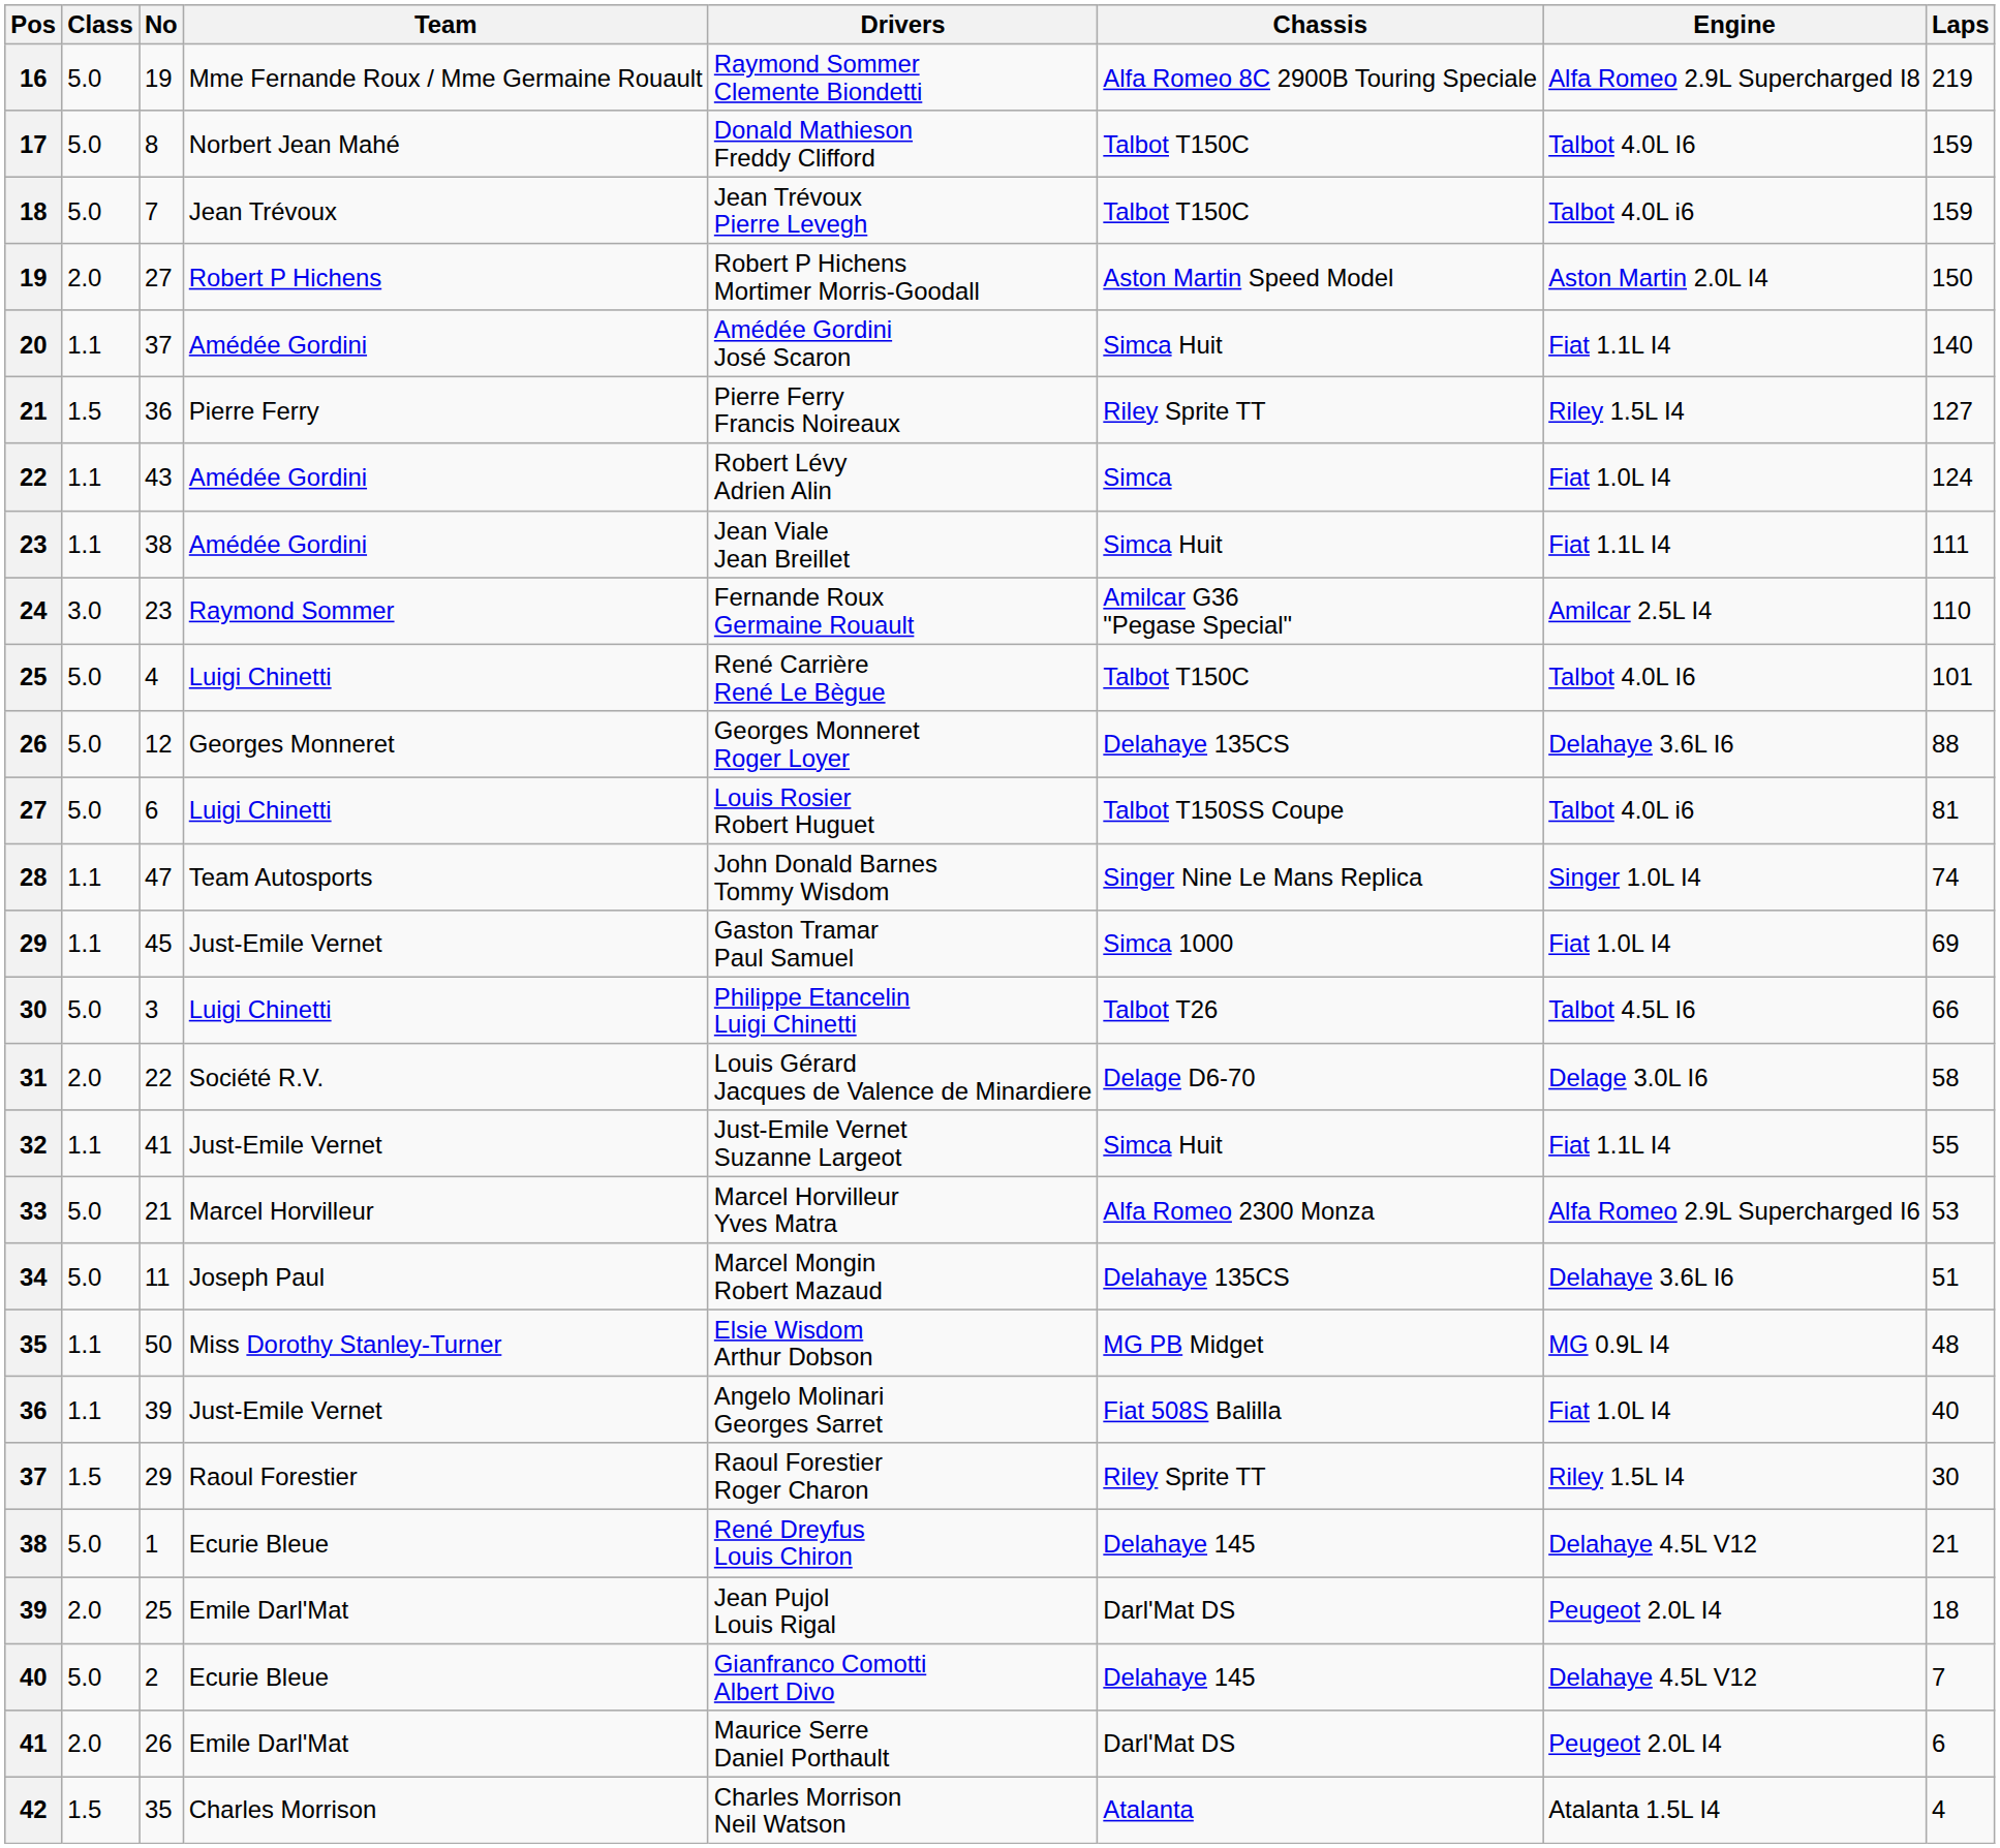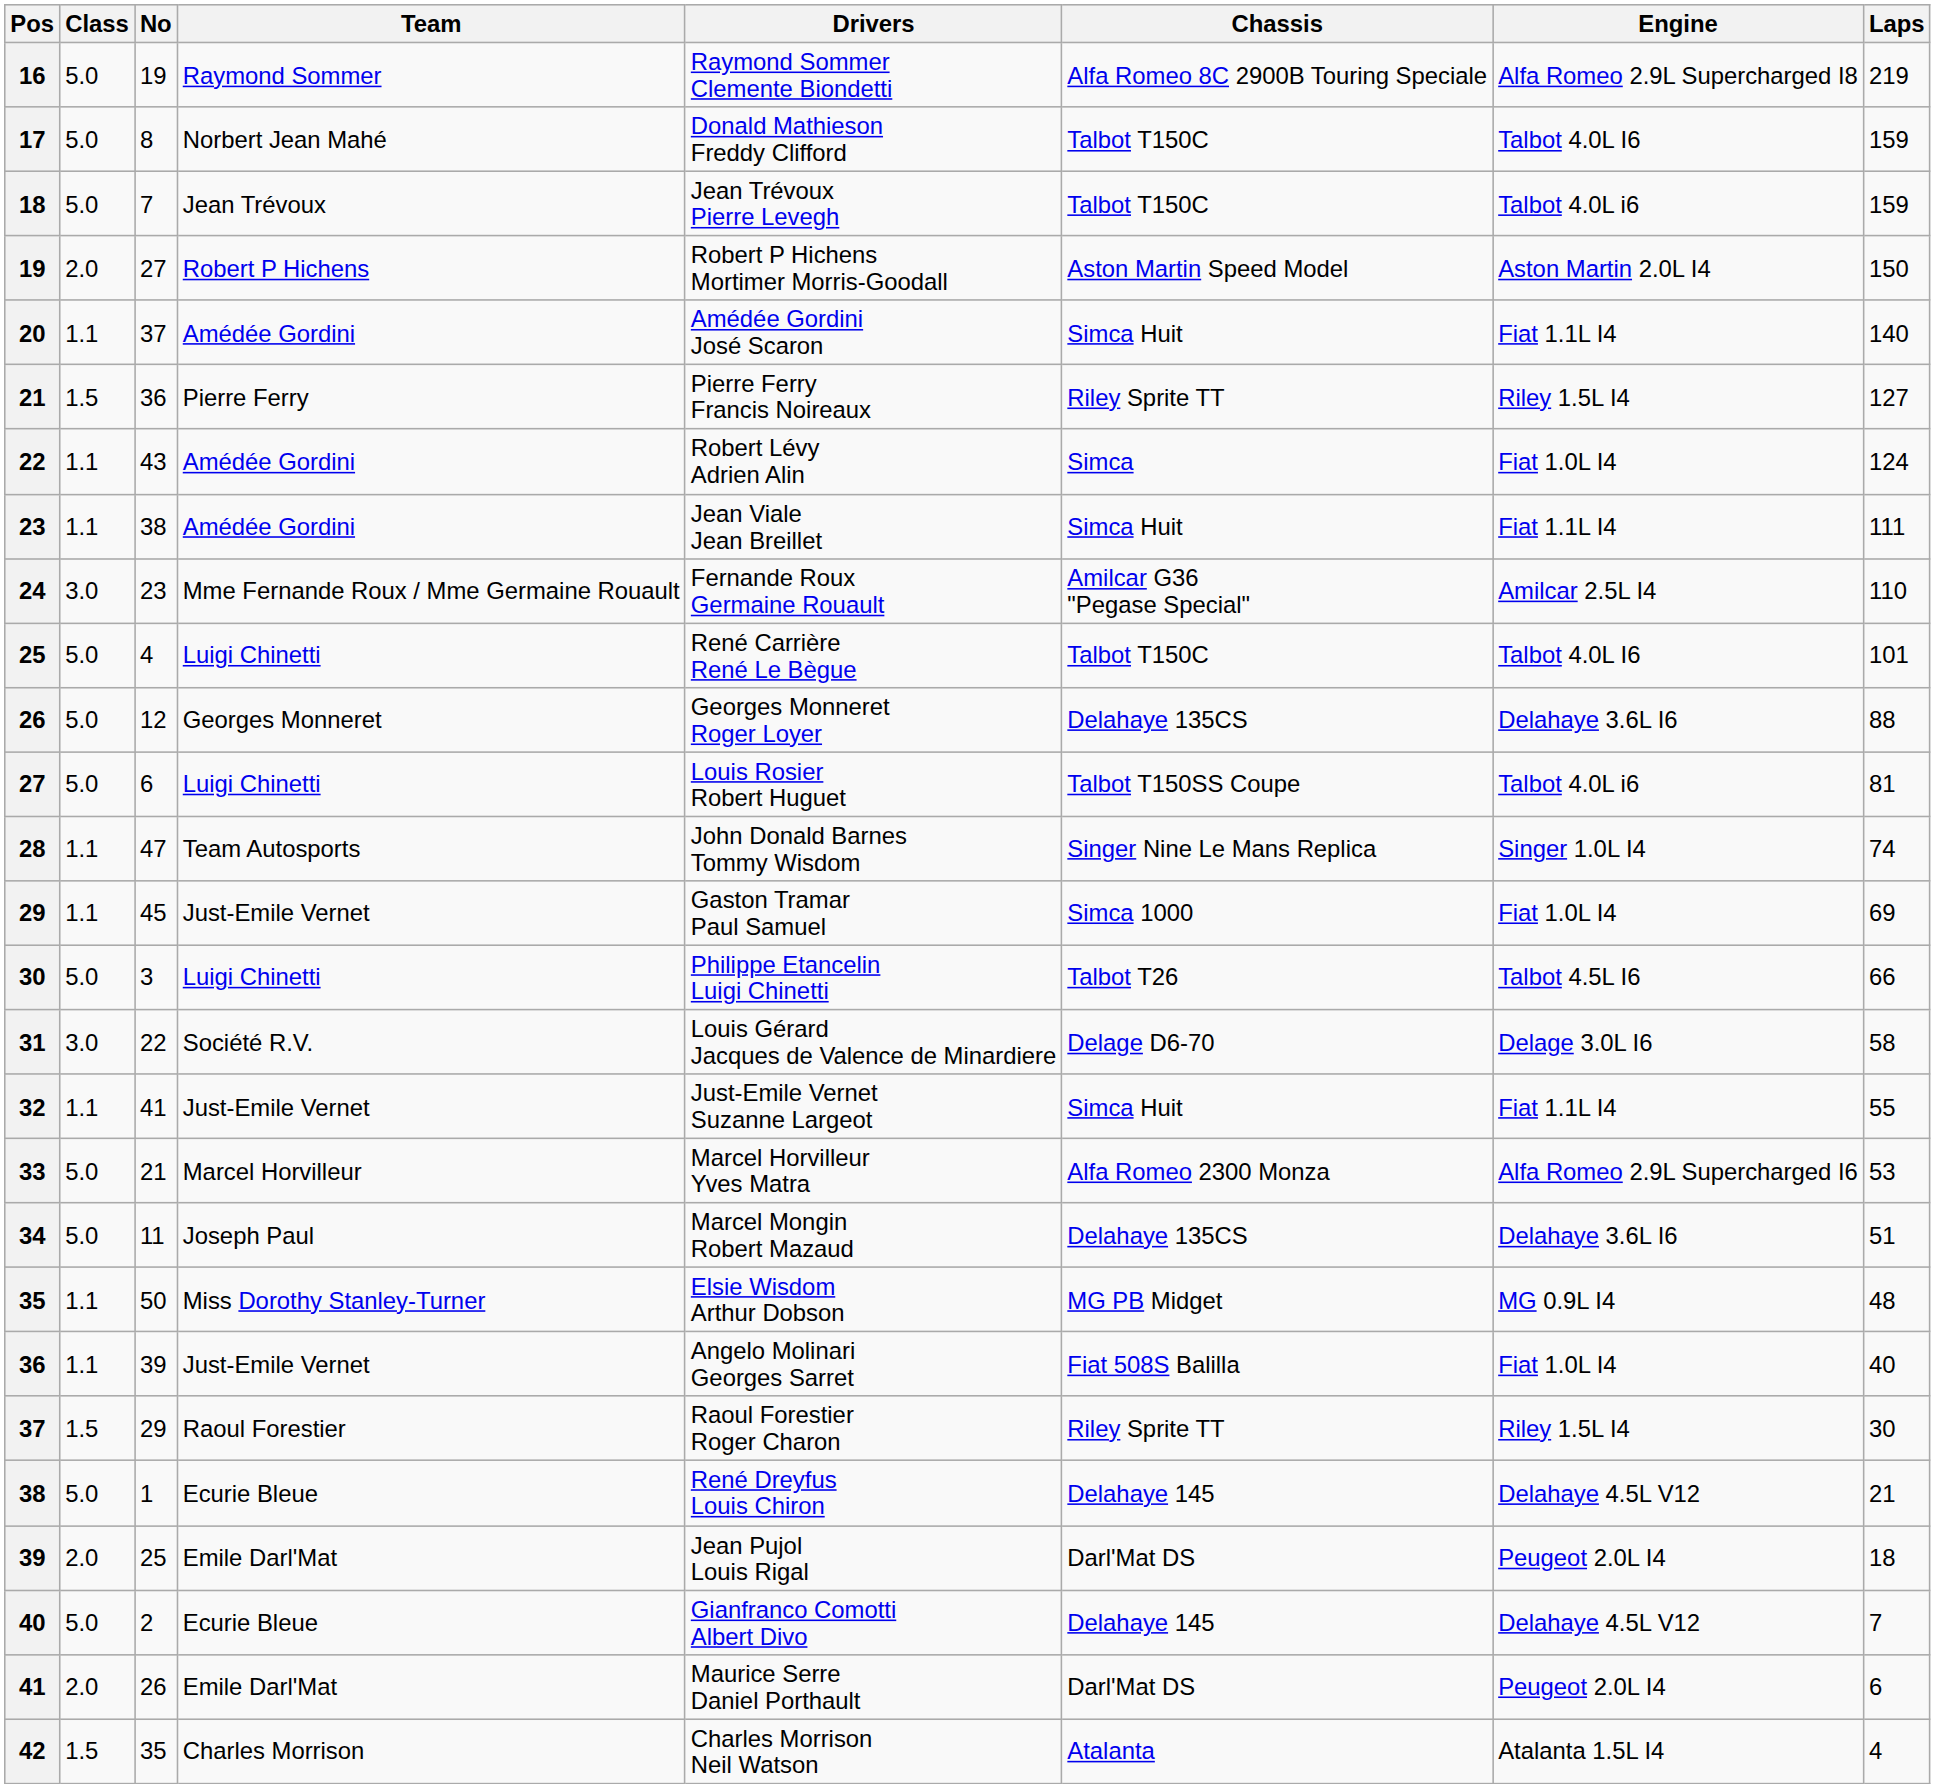16 | Team: Mme Fernande Roux / Mme Germaine Rouault -> Raymond Sommer
24 | Team: Raymond Sommer -> Mme Fernande Roux / Mme Germaine Rouault
31 | Class: 2.0 -> 3.0
